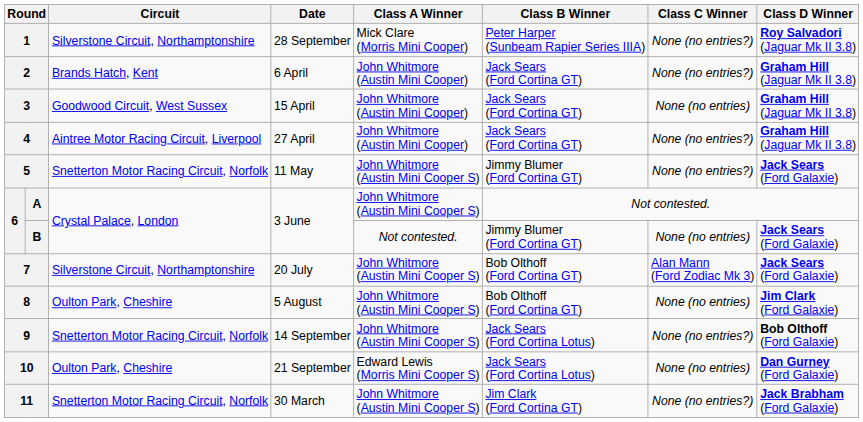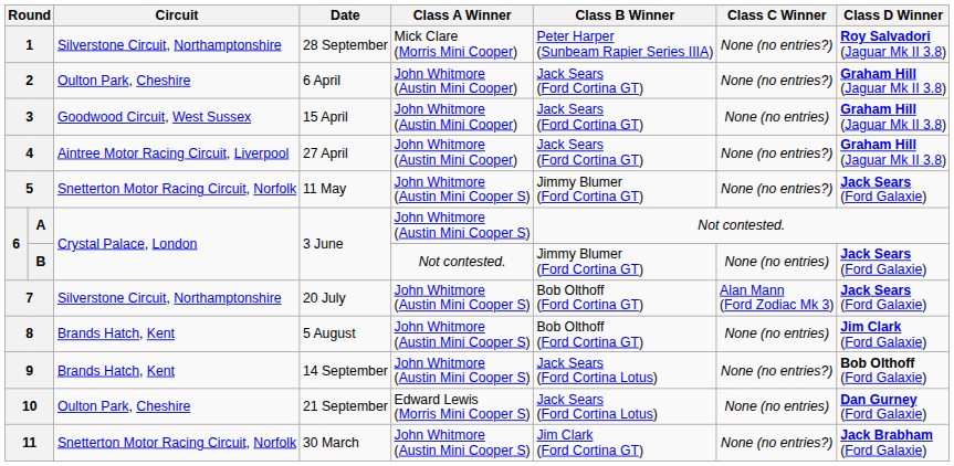2 | Circuit: Brands Hatch, Kent -> Oulton Park, Cheshire
8 | Circuit: Oulton Park, Cheshire -> Brands Hatch, Kent
9 | Circuit: Snetterton Motor Racing Circuit, Norfolk -> Brands Hatch, Kent
